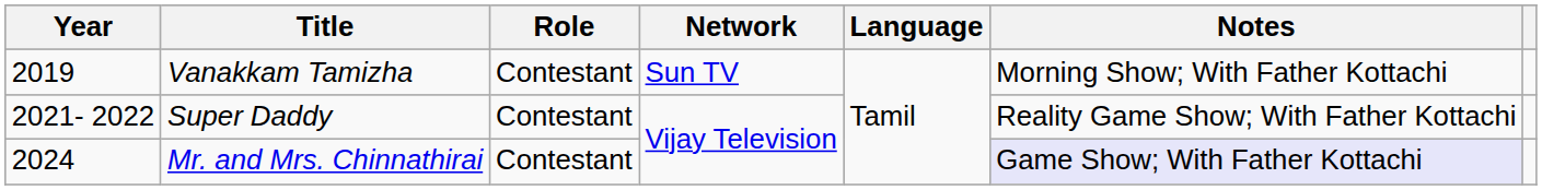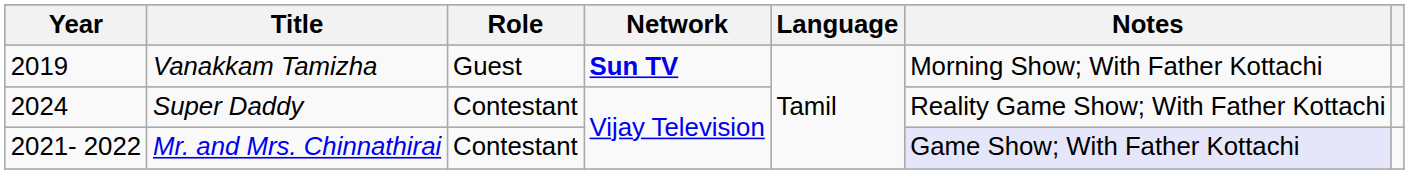Vanakkam Tamizha | Role: Contestant -> Guest
Vanakkam Tamizha | Network: normal -> bold
Super Daddy | Year: 2021- 2022 -> 2024
Mr. and Mrs. Chinnathirai | Year: 2024 -> 2021- 2022
